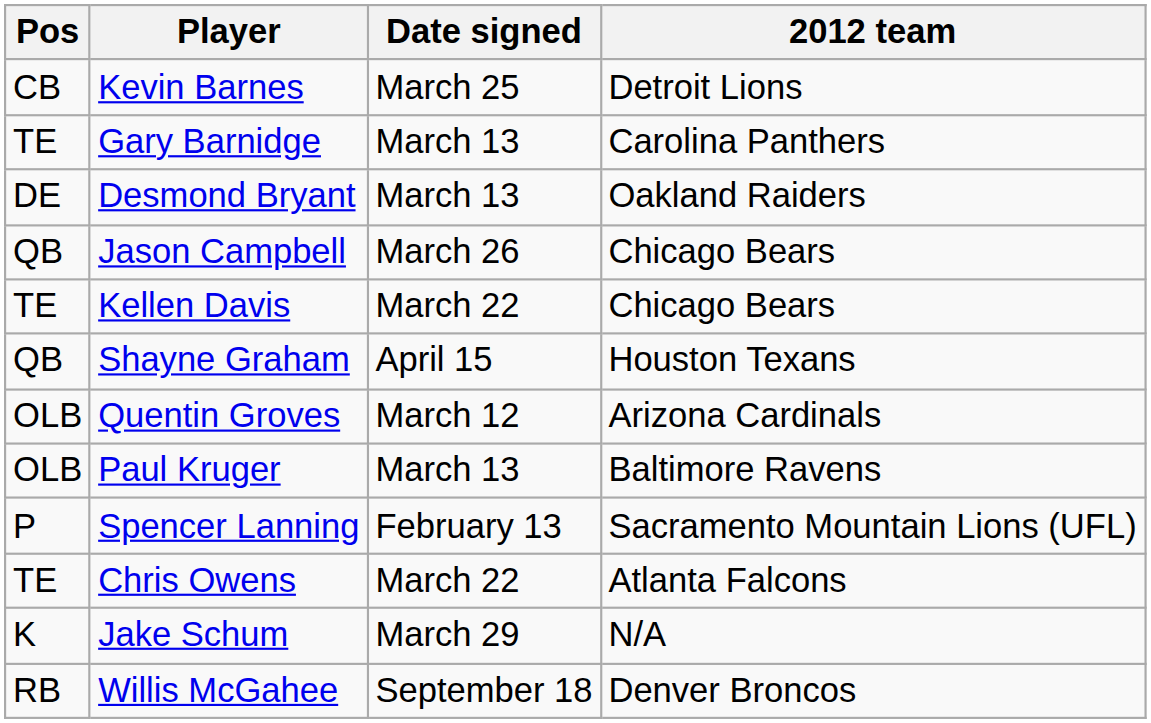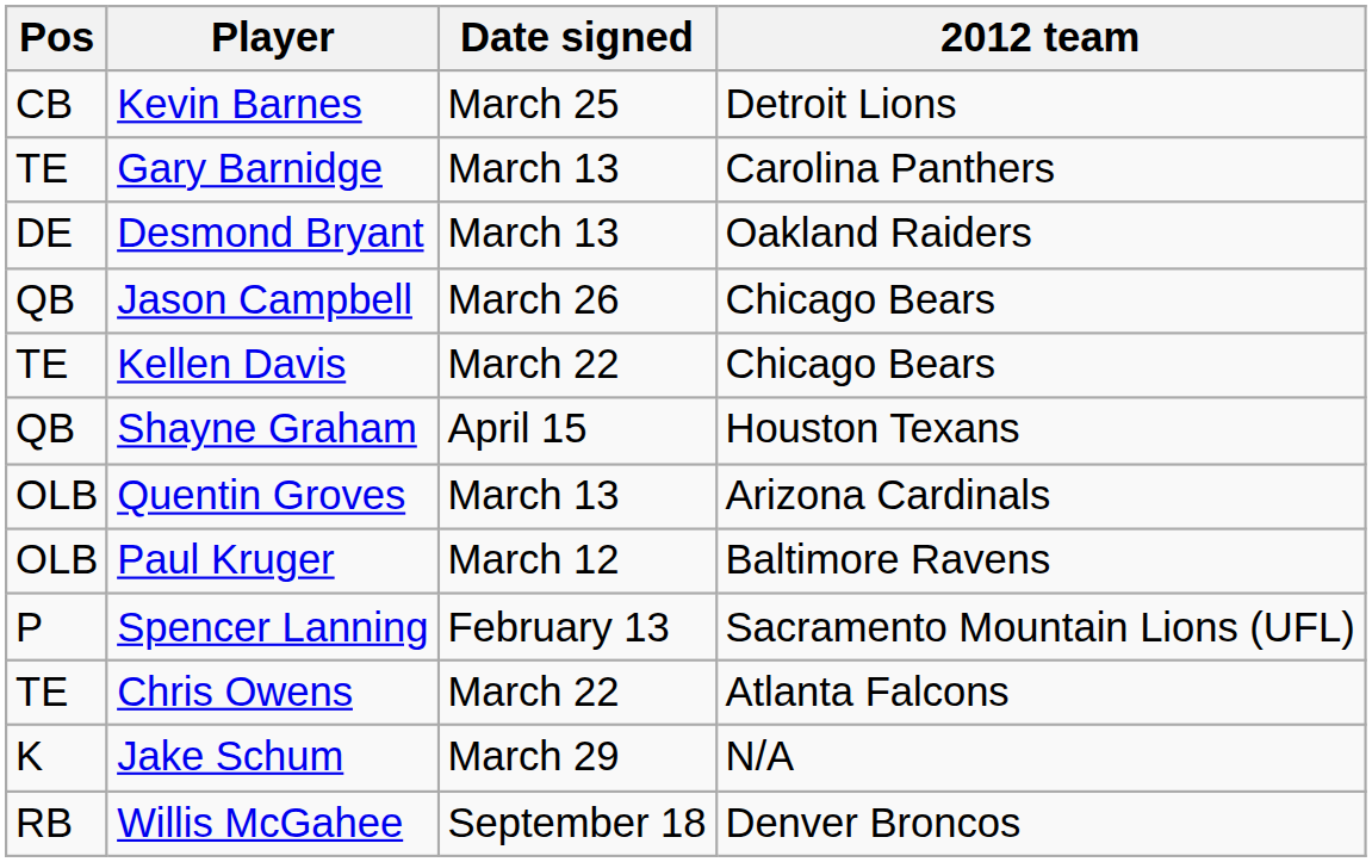Quentin Groves | Date signed: March 12 -> March 13
Paul Kruger | Date signed: March 13 -> March 12
